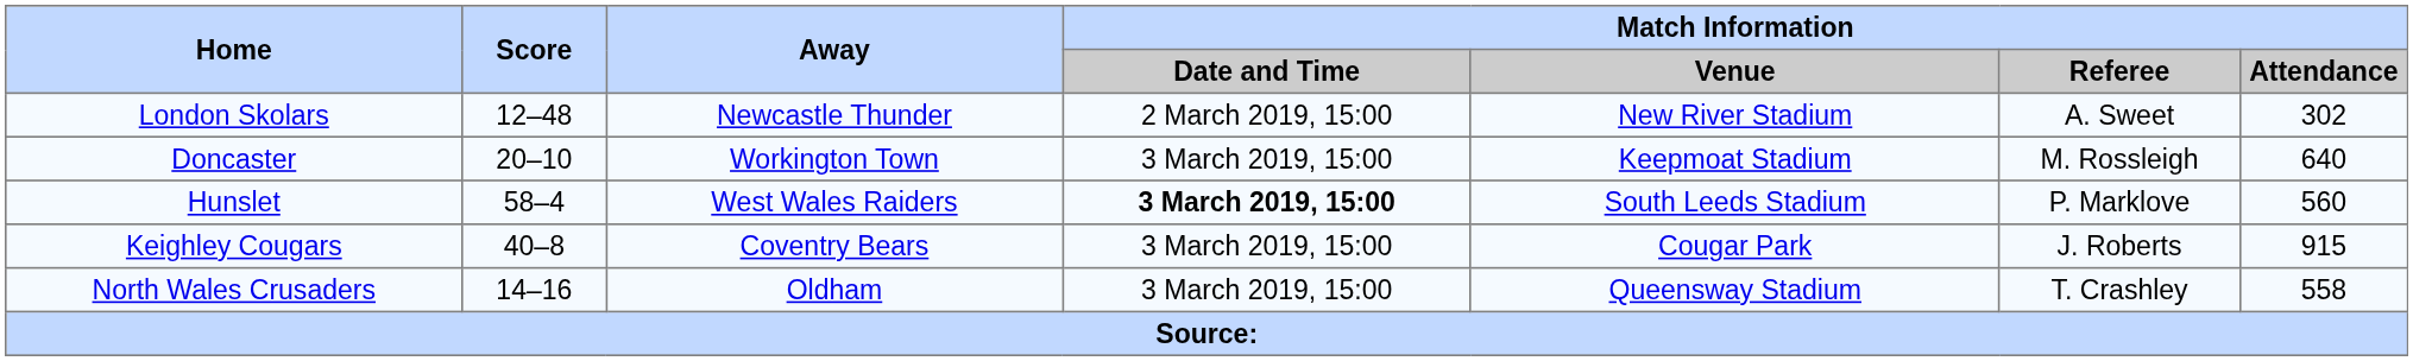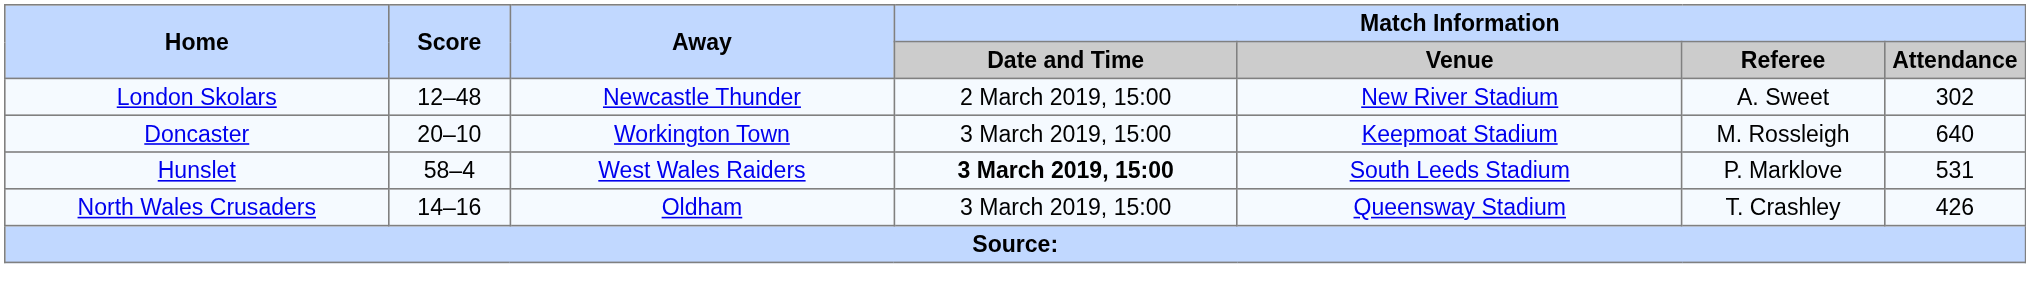Hunslet | Match Information / Attendance: 560 -> 531
- row: Keighley Cougars | 40–8 | Coventry Bears | 3 March 2019, 15:00 | Cougar Park | J. Roberts | 915
North Wales Crusaders | Match Information / Attendance: 558 -> 426
